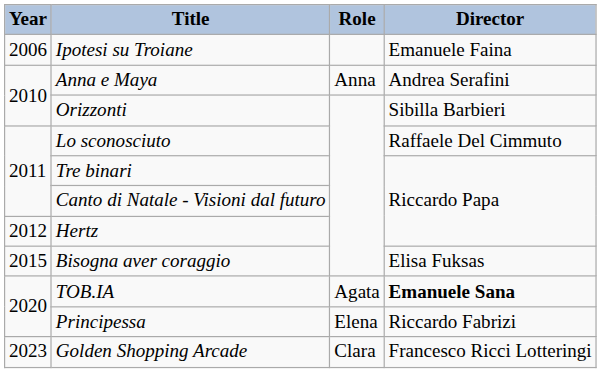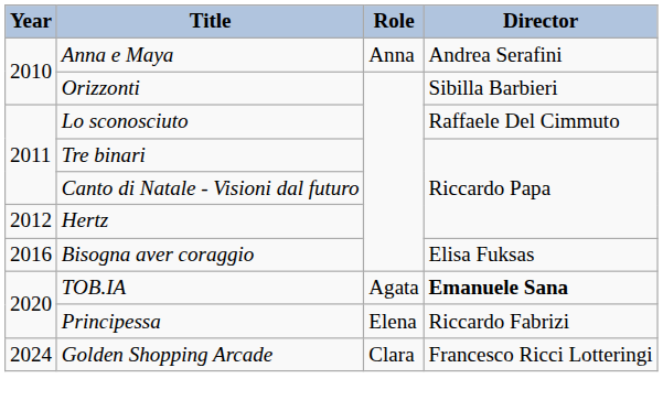- row: 2006 | Ipotesi su Troiane | Emanuele Faina
Bisogna aver coraggio | Year: 2015 -> 2016
Golden Shopping Arcade | Year: 2023 -> 2024
